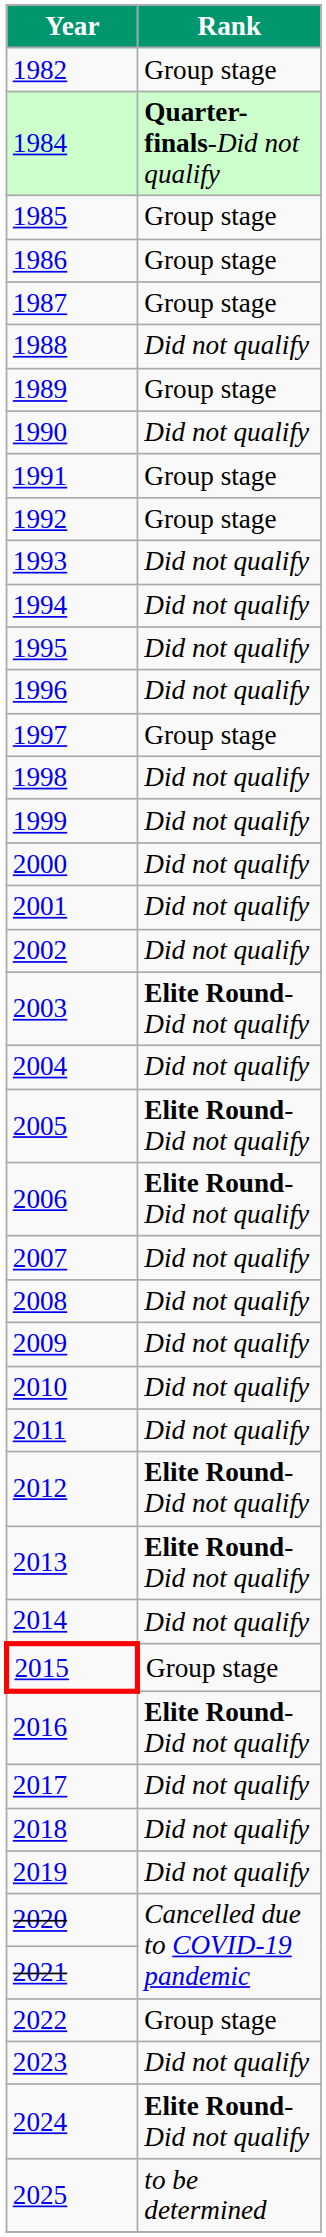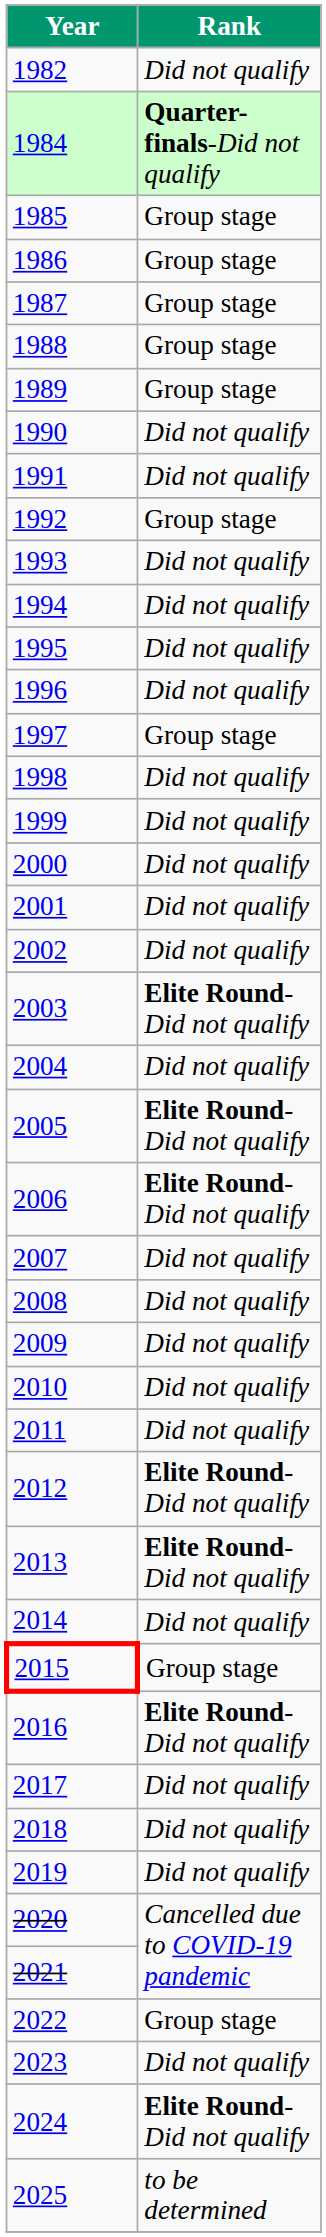1982 | Rank: Group stage -> Did not qualify
1988 | Rank: Did not qualify -> Group stage
1991 | Rank: Group stage -> Did not qualify
